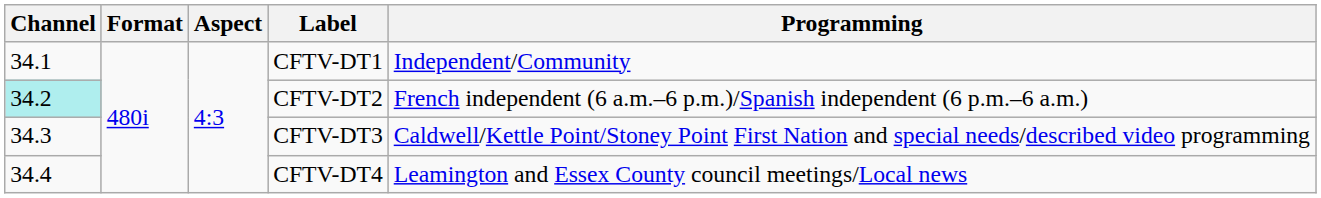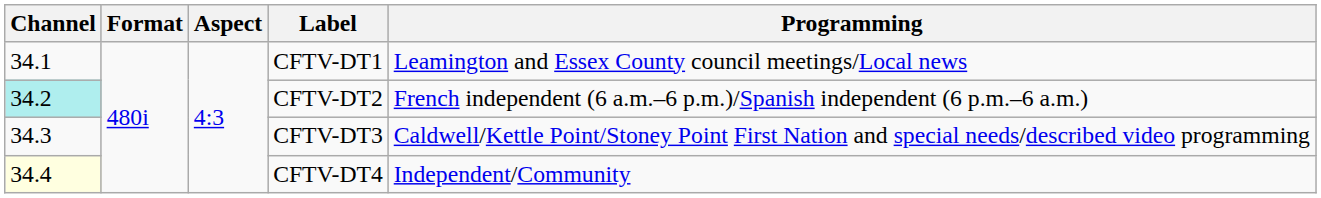CFTV-DT1 | Programming: Independent/Community -> Leamington and Essex County council meetings/Local news
CFTV-DT4 | Channel: no background -> lightyellow background
CFTV-DT4 | Programming: Leamington and Essex County council meetings/Local news -> Independent/Community
